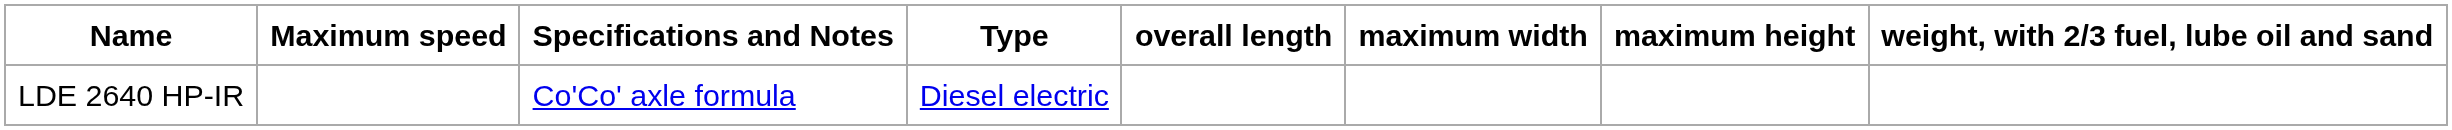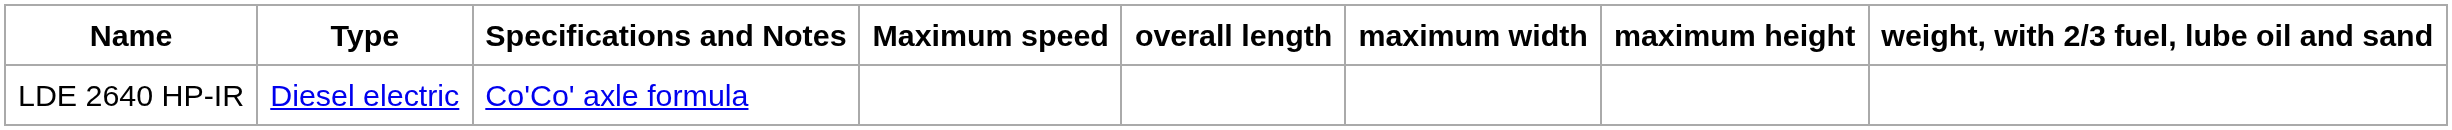columns swapped: Type <-> Maximum speed
